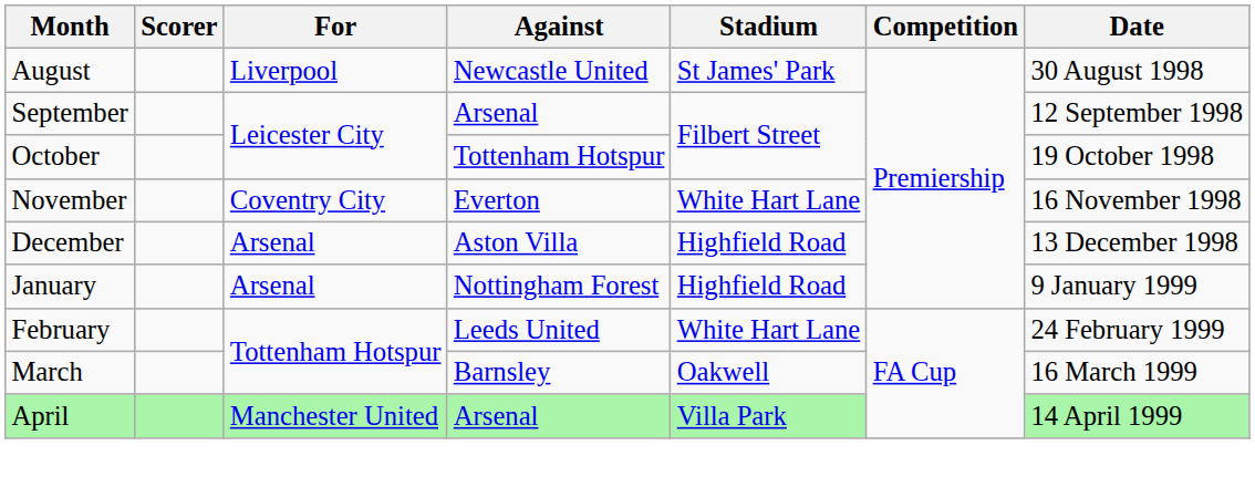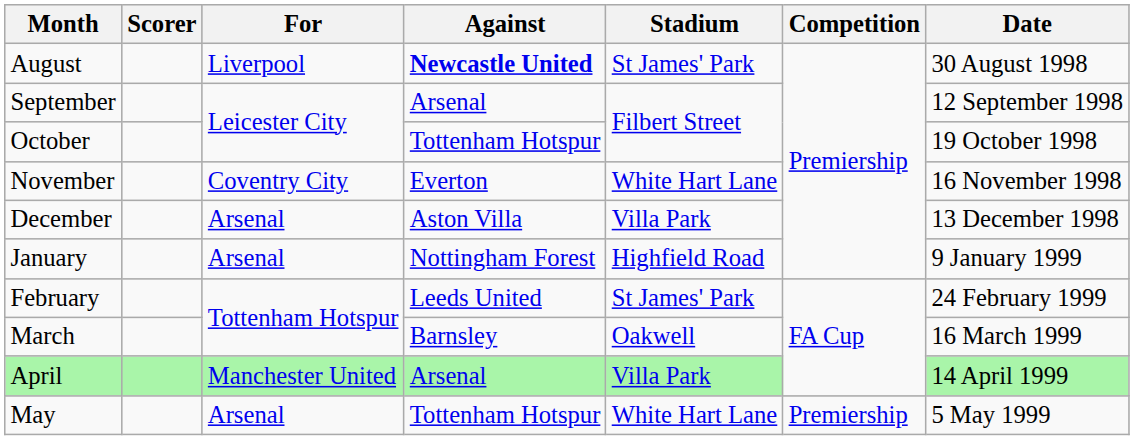August | Against: normal -> bold
December | Stadium: Highfield Road -> Villa Park
February | Stadium: White Hart Lane -> St James' Park
+ row: May | Arsenal | Tottenham Hotspur | White Hart Lane | Premiership | 5 May 1999
